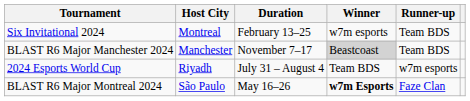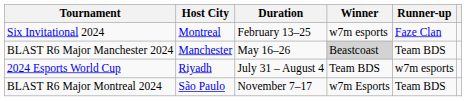Six Invitational 2024 | Runner-up: Team BDS -> Faze Clan
BLAST R6 Major Manchester 2024 | Duration: November 7–17 -> May 16–26
BLAST R6 Major Montreal 2024 | Duration: May 16–26 -> November 7–17
BLAST R6 Major Montreal 2024 | Winner: bold -> normal
BLAST R6 Major Montreal 2024 | Runner-up: Faze Clan -> Team BDS
